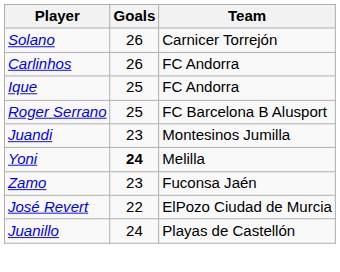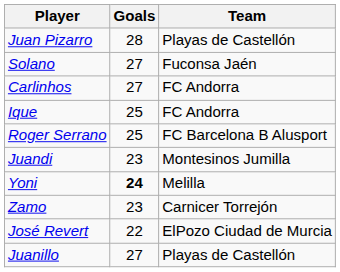+ row: Juan Pizarro | 28 | Playas de Castellón
Solano | Goals: 26 -> 27
Solano | Team: Carnicer Torrejón -> Fuconsa Jaén
Carlinhos | Goals: 26 -> 27
Zamo | Team: Fuconsa Jaén -> Carnicer Torrejón
Juanillo | Goals: 24 -> 27
